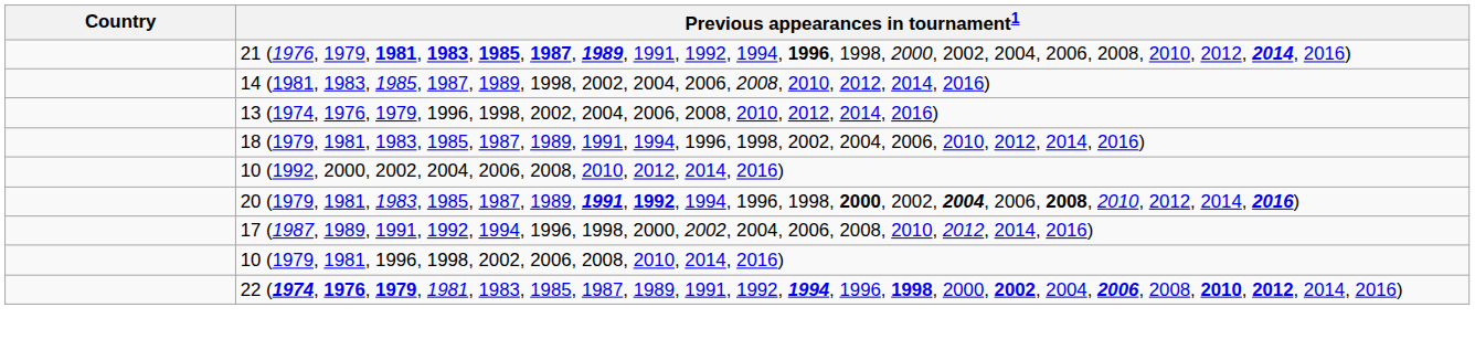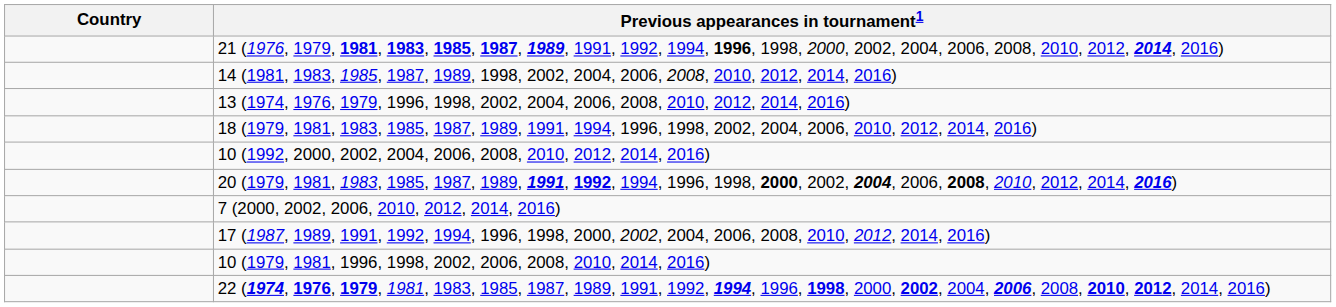+ row: 7 (2000, 2002, 2006, 2010, 2012, 2014, 2016)
